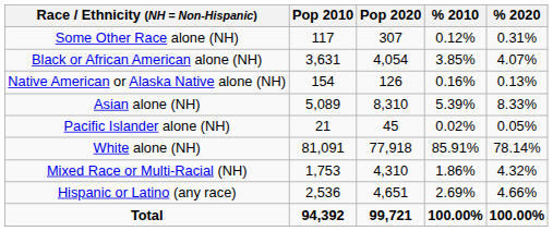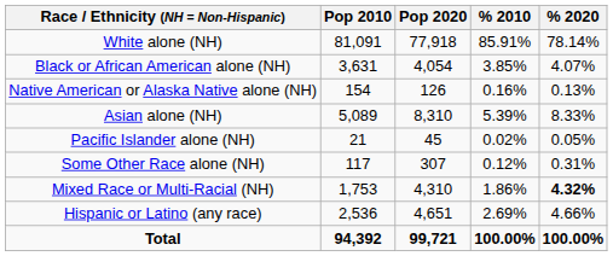rows swapped: White alone (NH) <-> Some Other Race alone (NH)
Mixed Race or Multi-Racial (NH) | % 2020: normal -> bold
